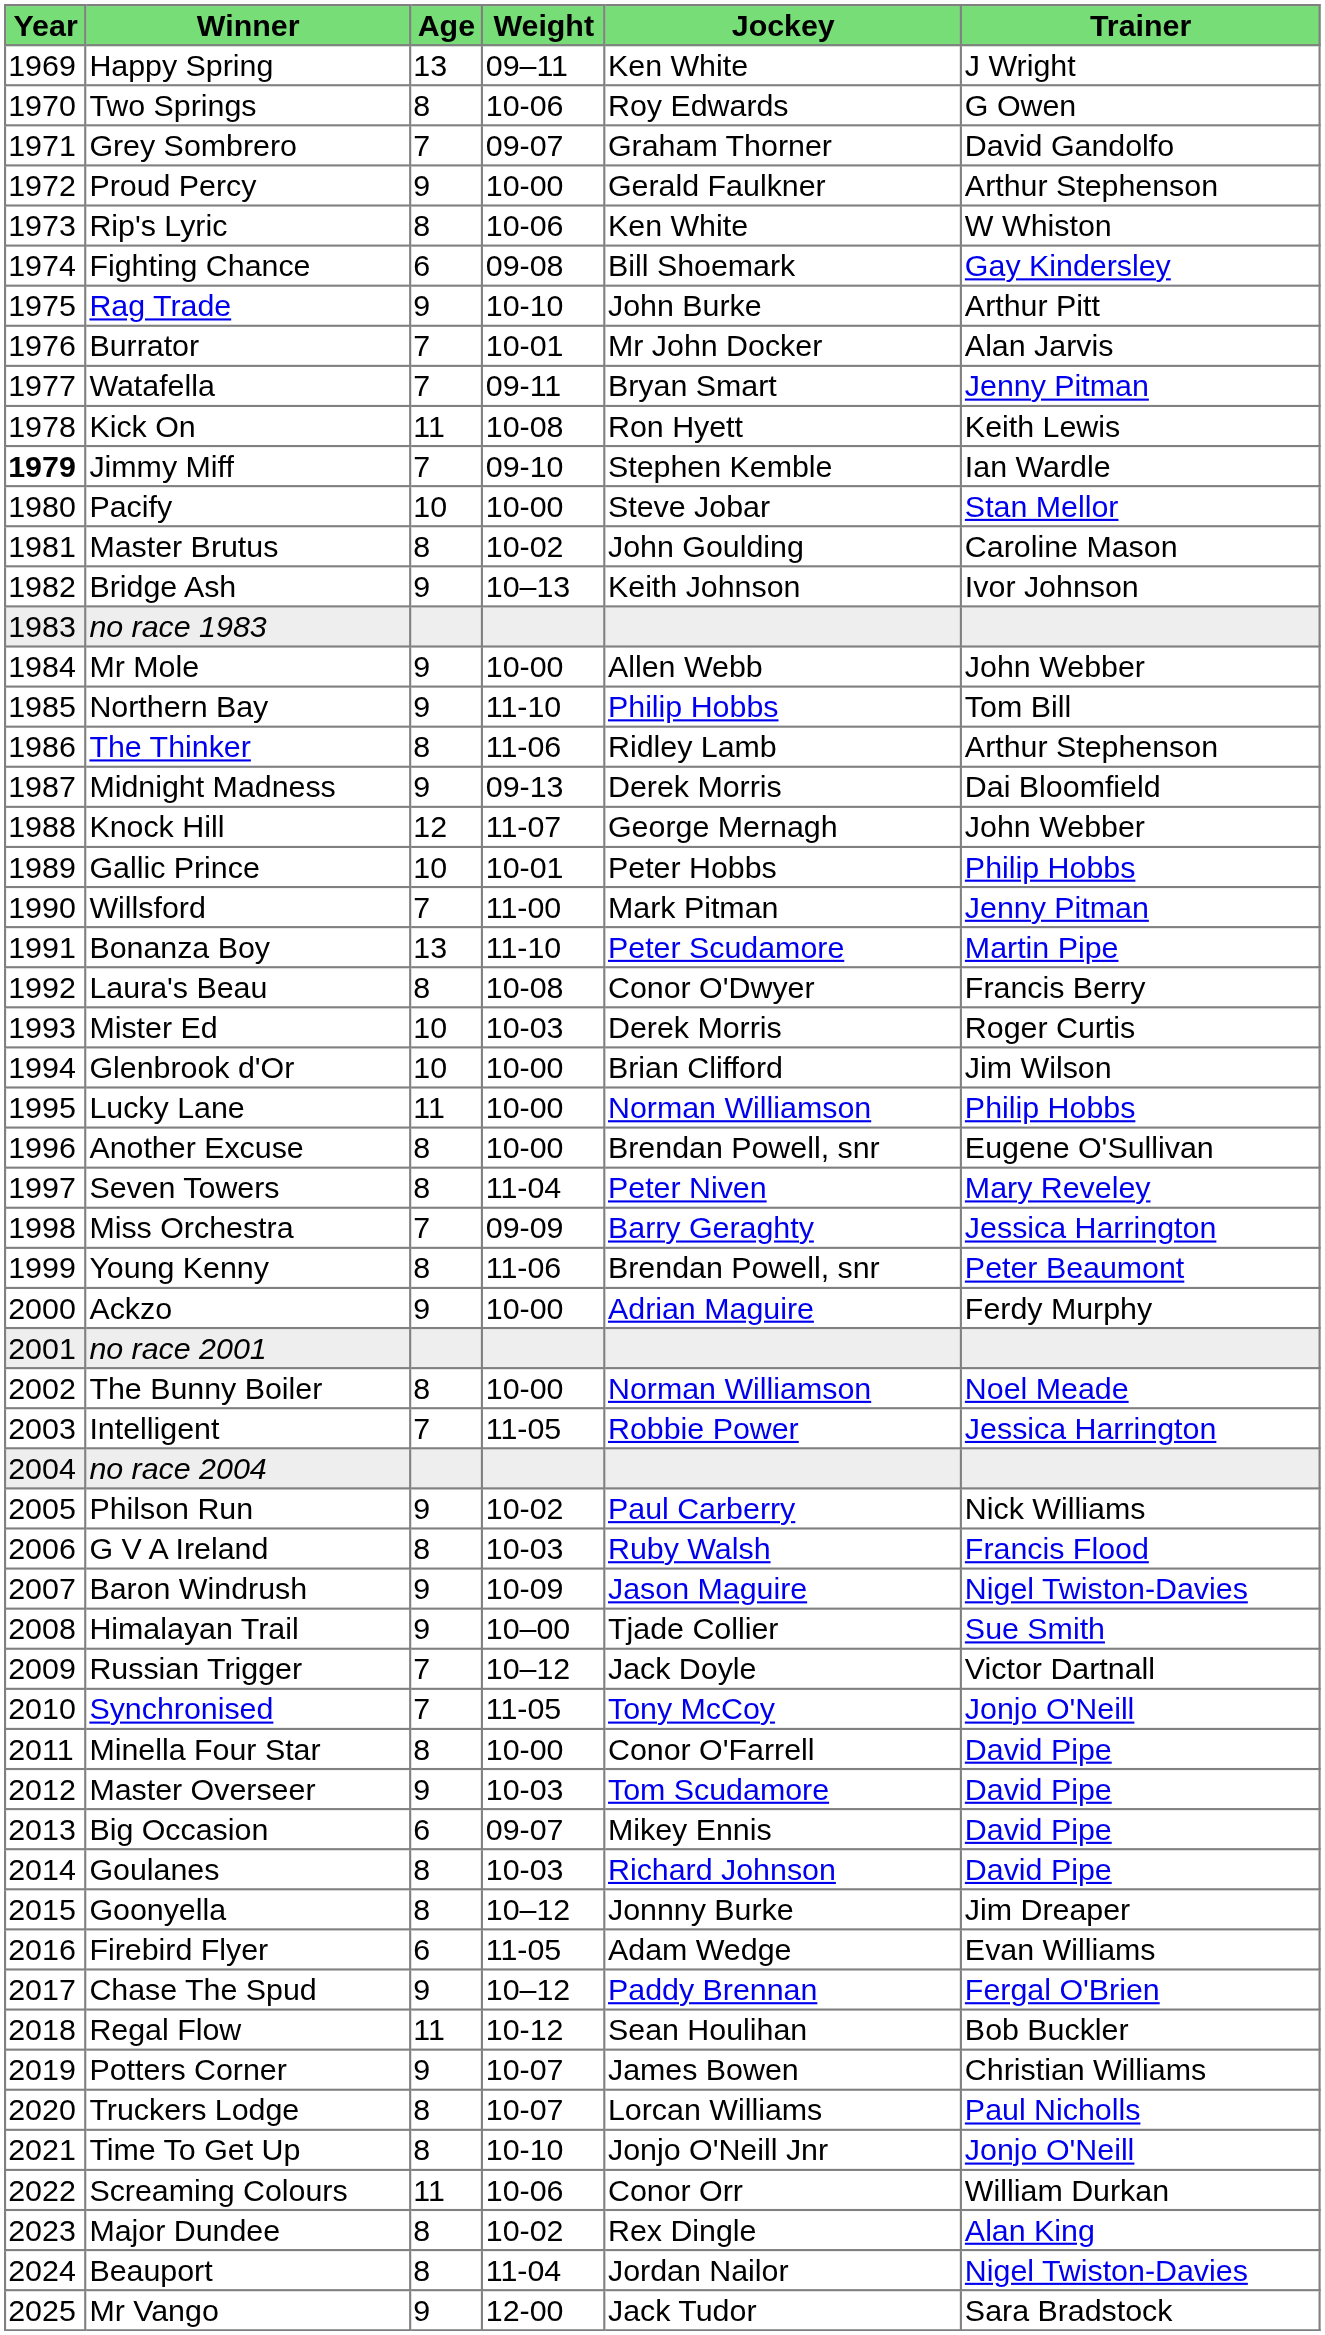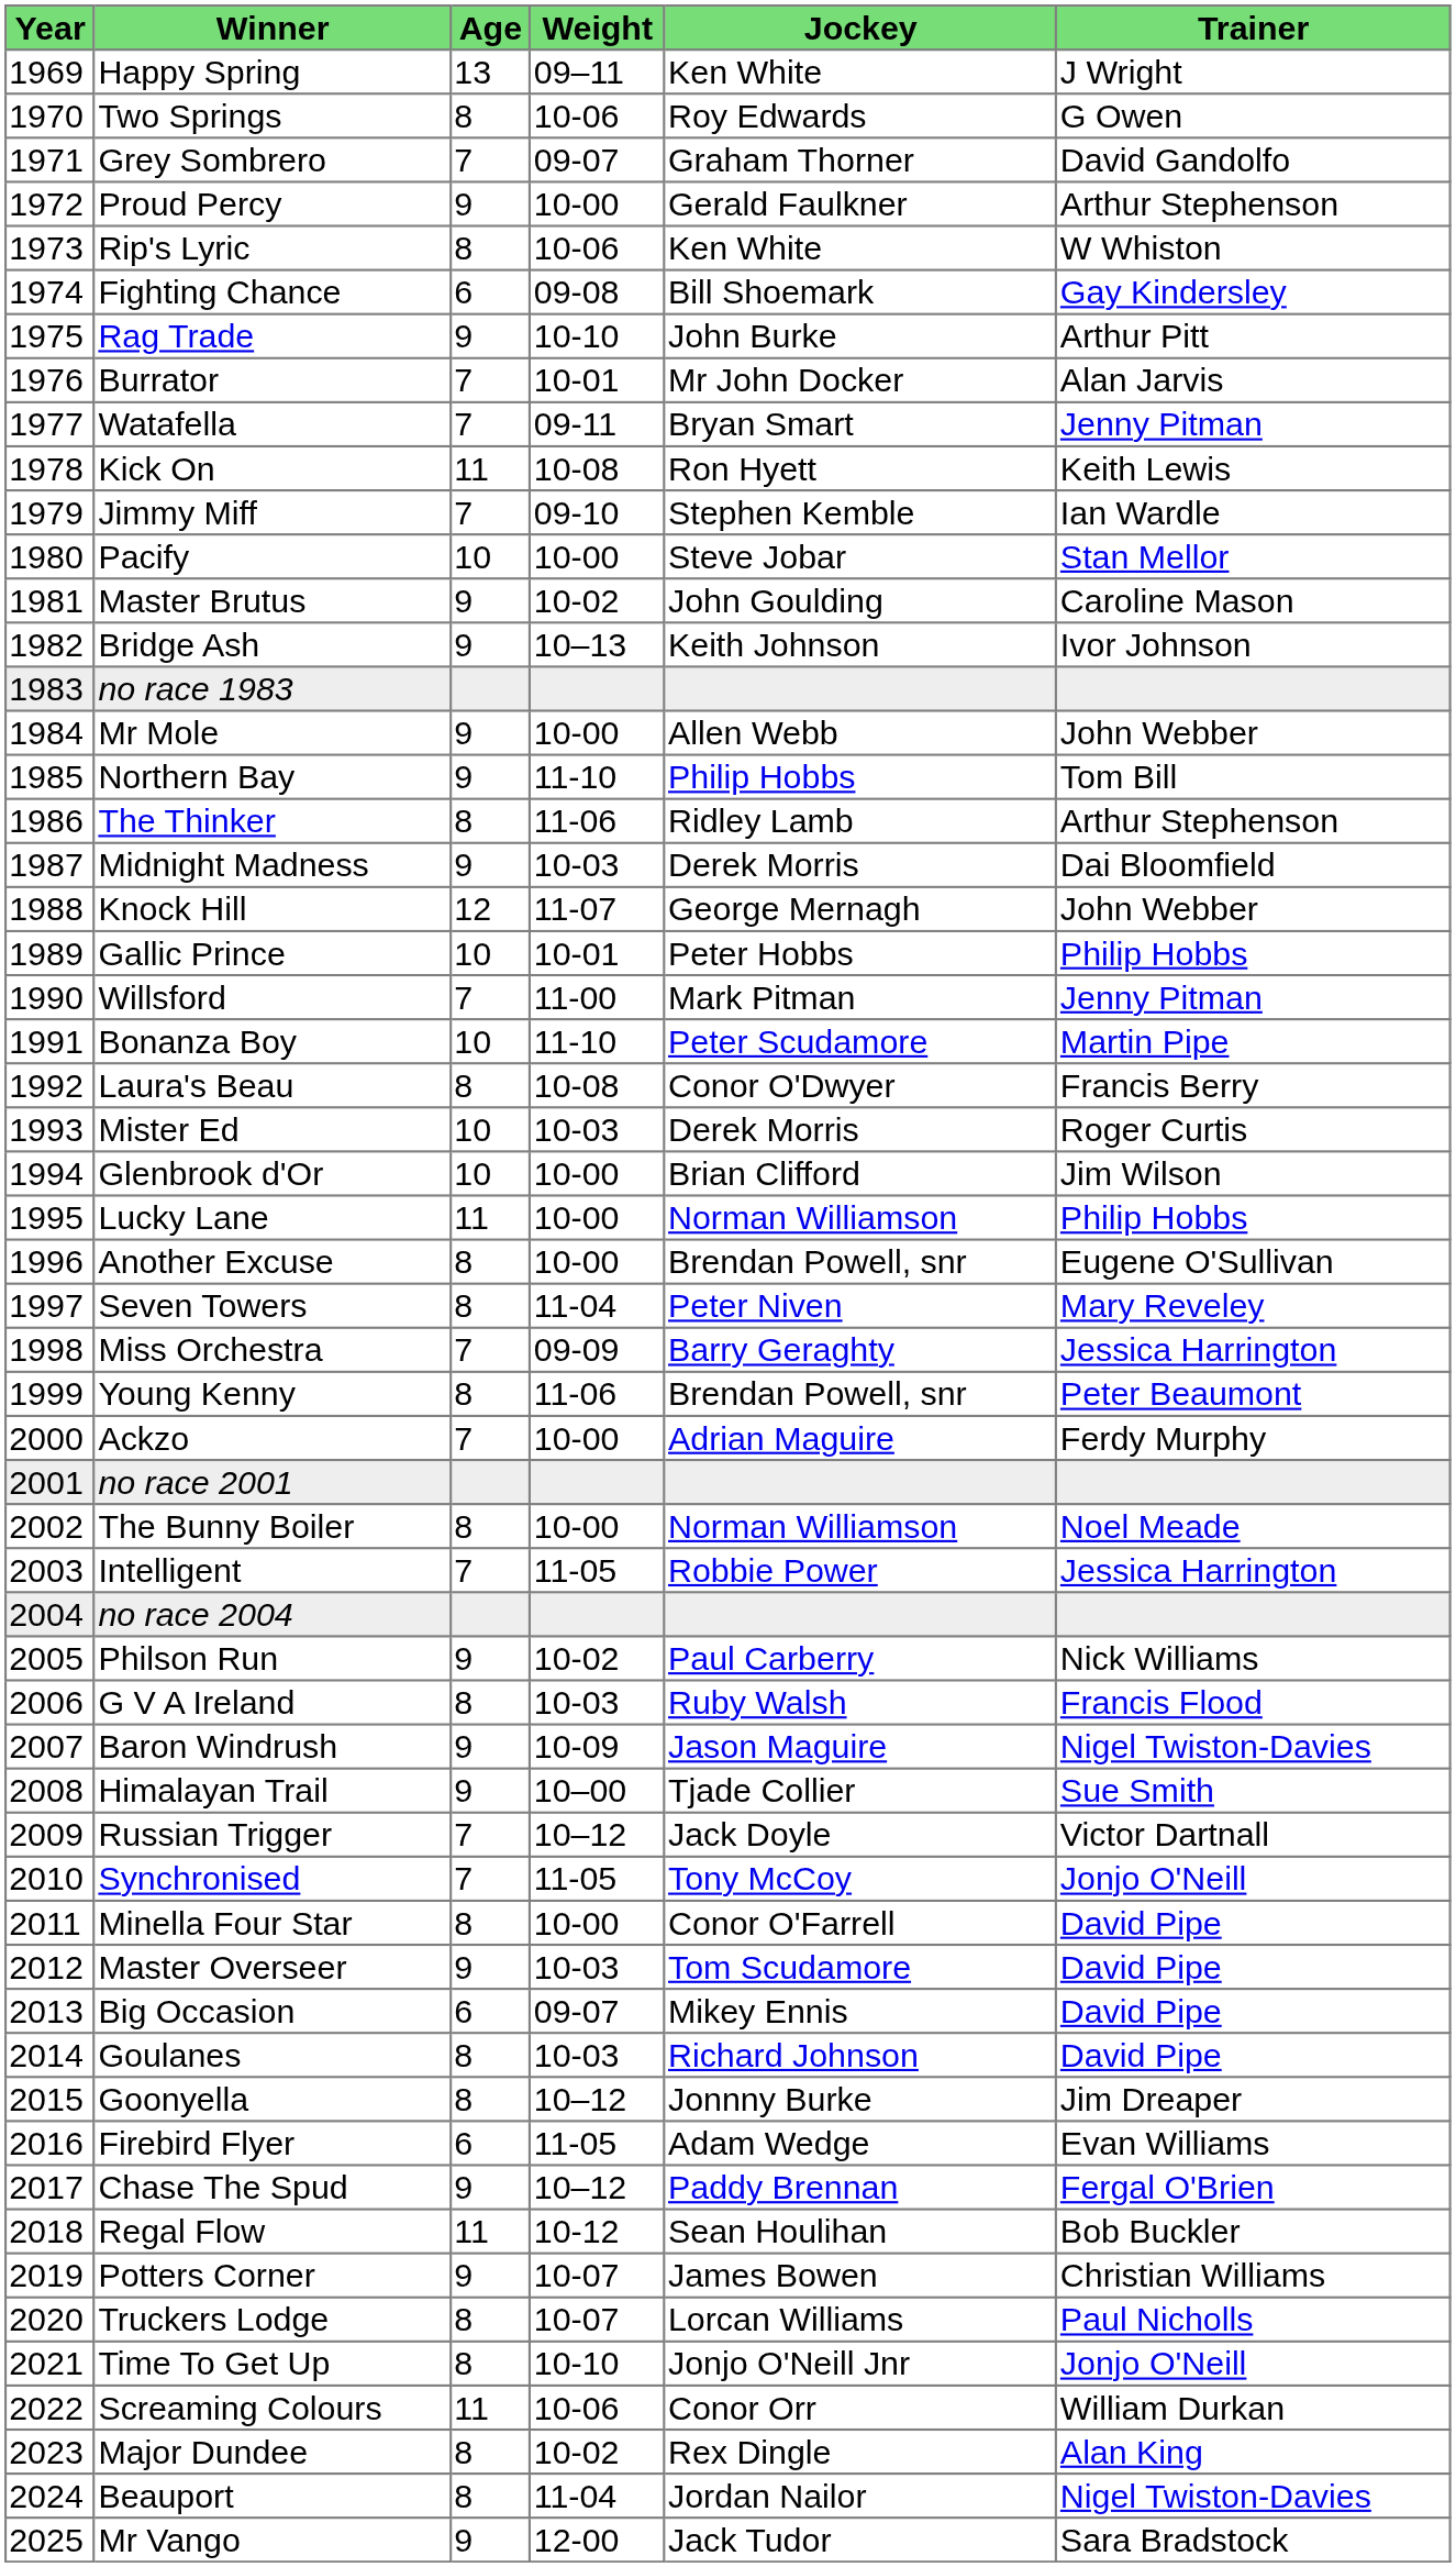Jimmy Miff | Year: bold -> normal
Master Brutus | Age: 8 -> 9
Midnight Madness | Weight: 09-13 -> 10-03
Bonanza Boy | Age: 13 -> 10
Ackzo | Age: 9 -> 7
